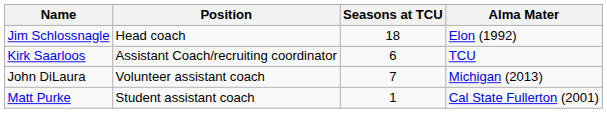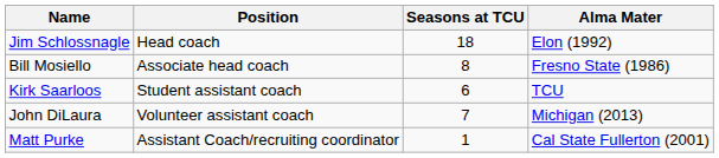+ row: Bill Mosiello | Associate head coach | 8 | Fresno State (1986)
Kirk Saarloos | Position: Assistant Coach/recruiting coordinator -> Student assistant coach
Matt Purke | Position: Student assistant coach -> Assistant Coach/recruiting coordinator
